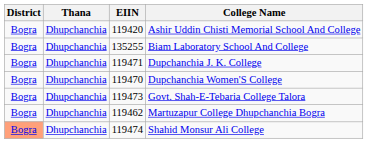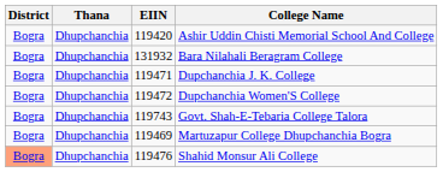+ row: Bogra | Dhupchanchia | 131932 | Bara Nilahali Beragram College
- row: Bogra | Dhupchanchia | 135255 | Biam Laboratory School And College
Dupchanchia Women'S College | EIIN: 119470 -> 119472
Govt. Shah-E-Tebaria College Talora | EIIN: 119473 -> 119743
Martuzapur College Dhupchanchia Bogra | EIIN: 119462 -> 119469
Shahid Monsur Ali College | EIIN: 119474 -> 119476
